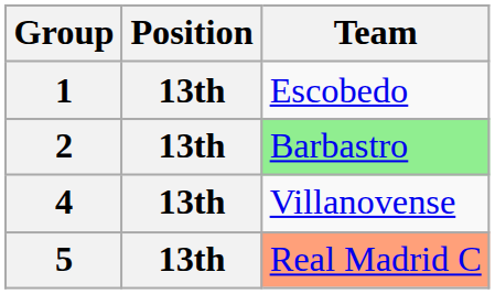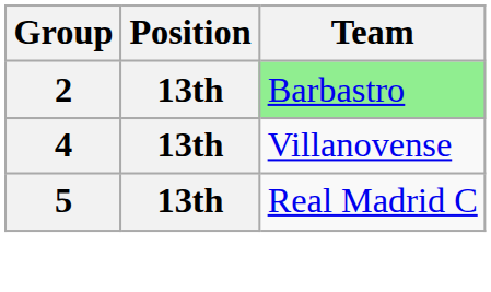- row: 1 | 13th | Escobedo
5 | Team: lightsalmon background -> no background
